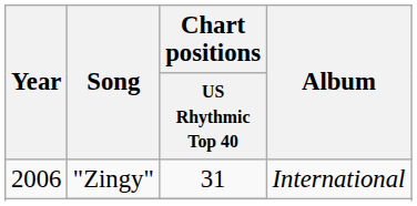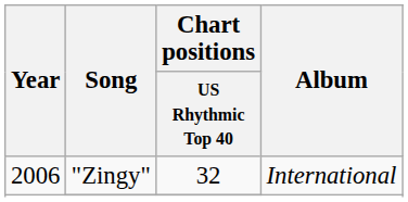"Zingy" | Chart positions / US Rhythmic Top 40: 31 -> 32
